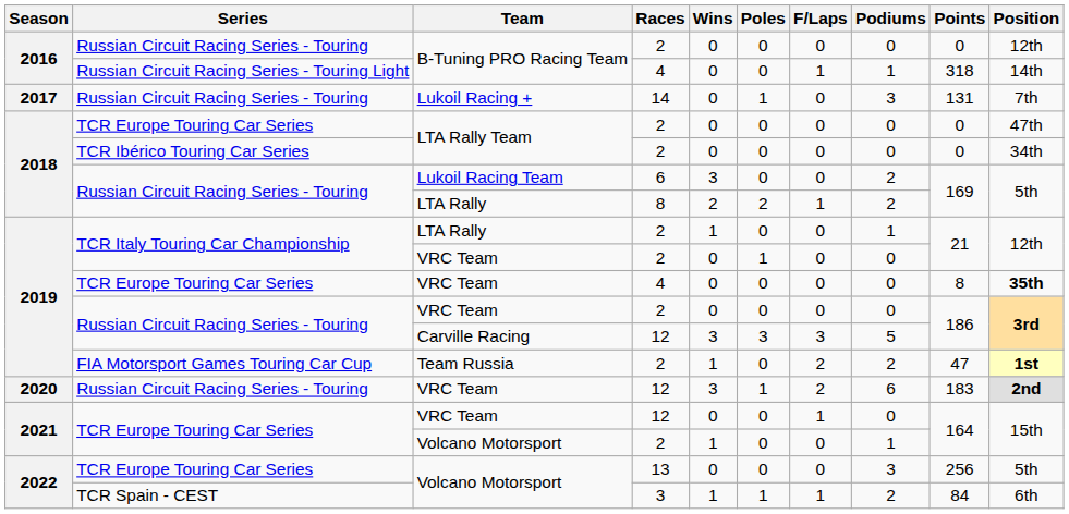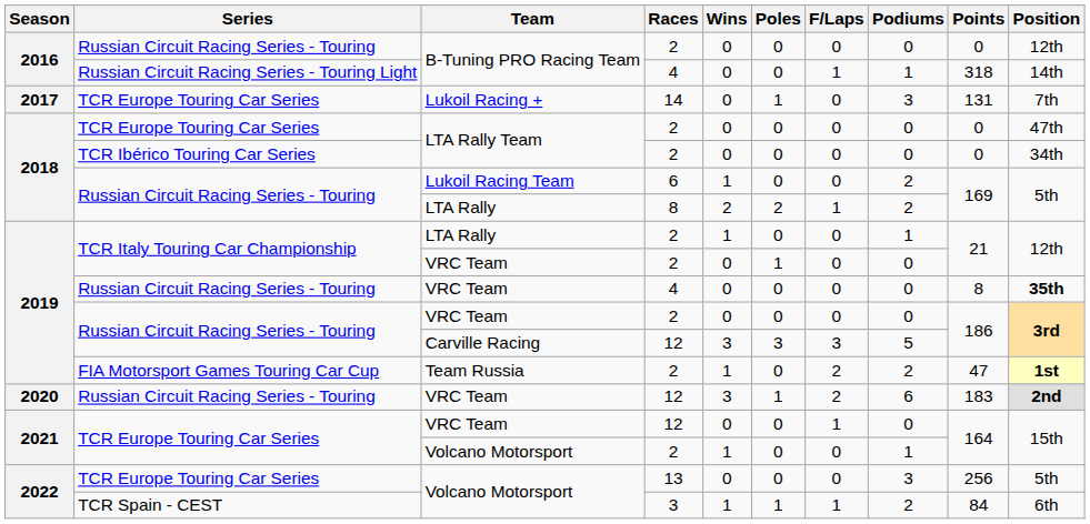Lukoil Racing + | Series: Russian Circuit Racing Series - Touring -> TCR Europe Touring Car Series
Lukoil Racing Team | Wins: 3 -> 1
VRC Team / 4 | Series: TCR Europe Touring Car Series -> Russian Circuit Racing Series - Touring
